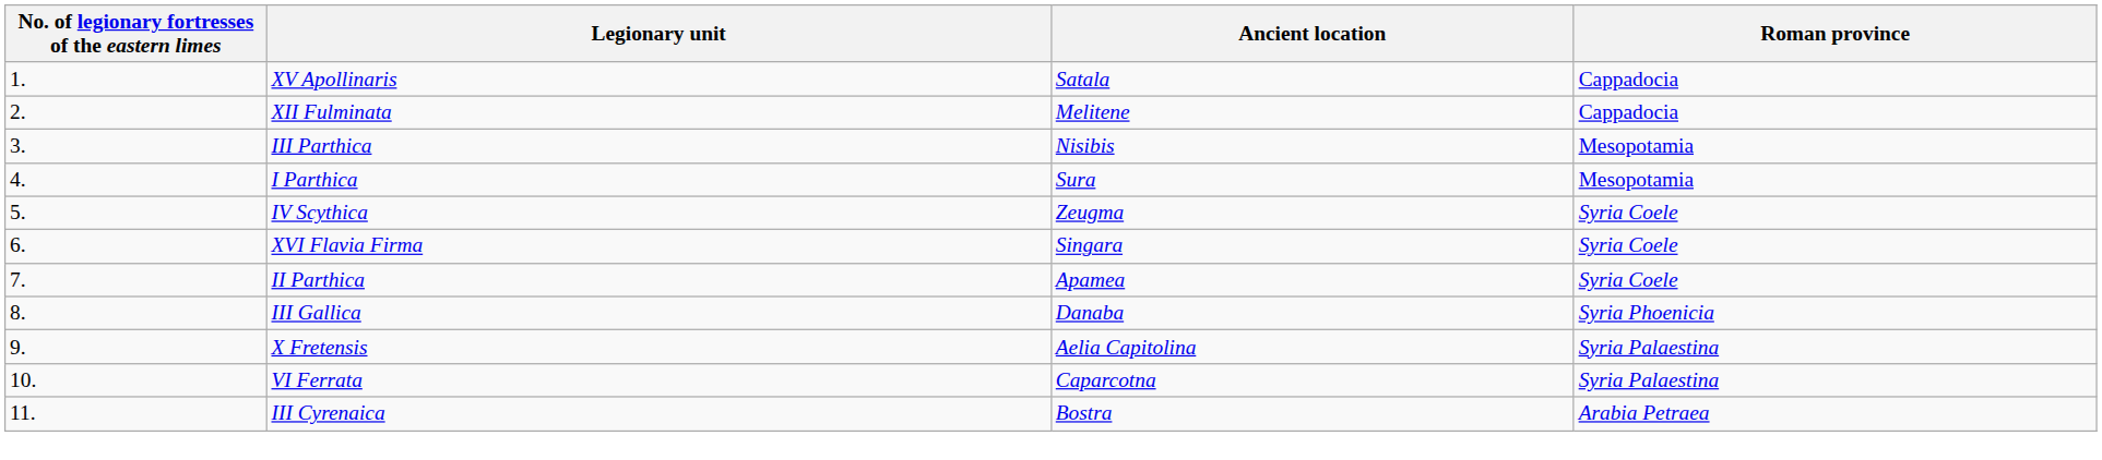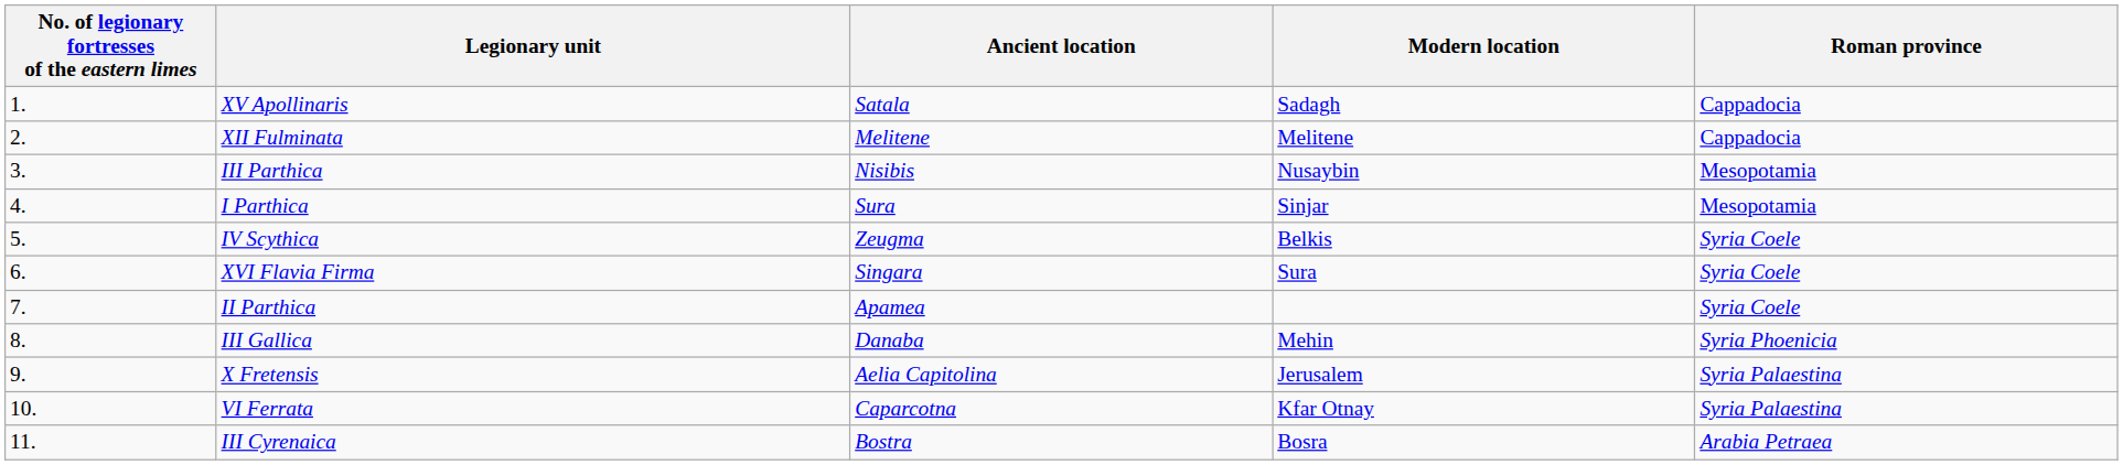+ column: Modern location | Sadagh | Melitene | Nusaybin | Sinjar | Belkis | Sura | Mehin | Jerusalem | Kfar Otnay | Bosra
